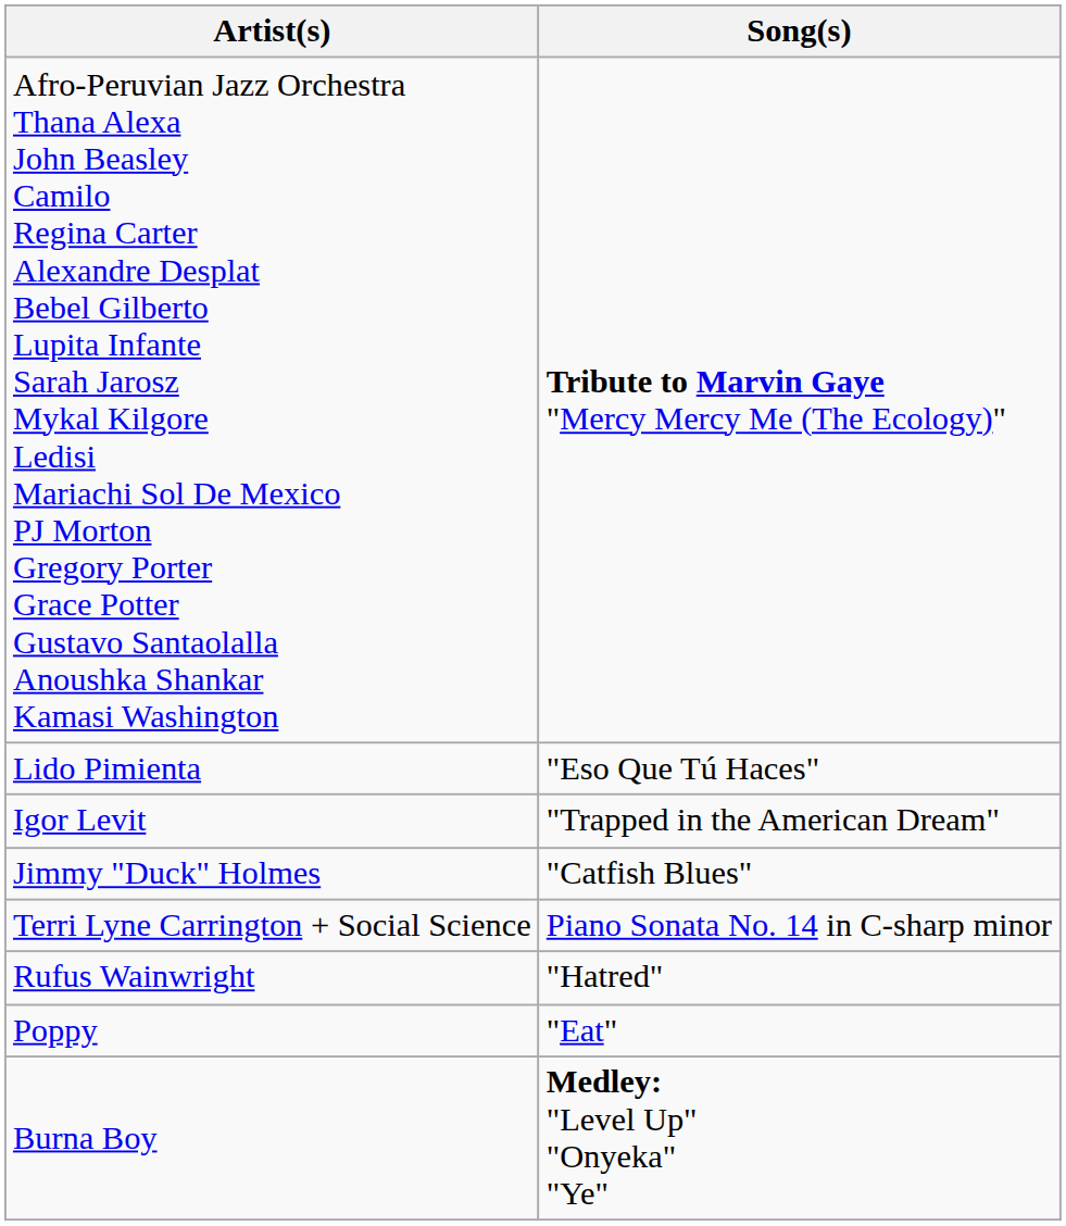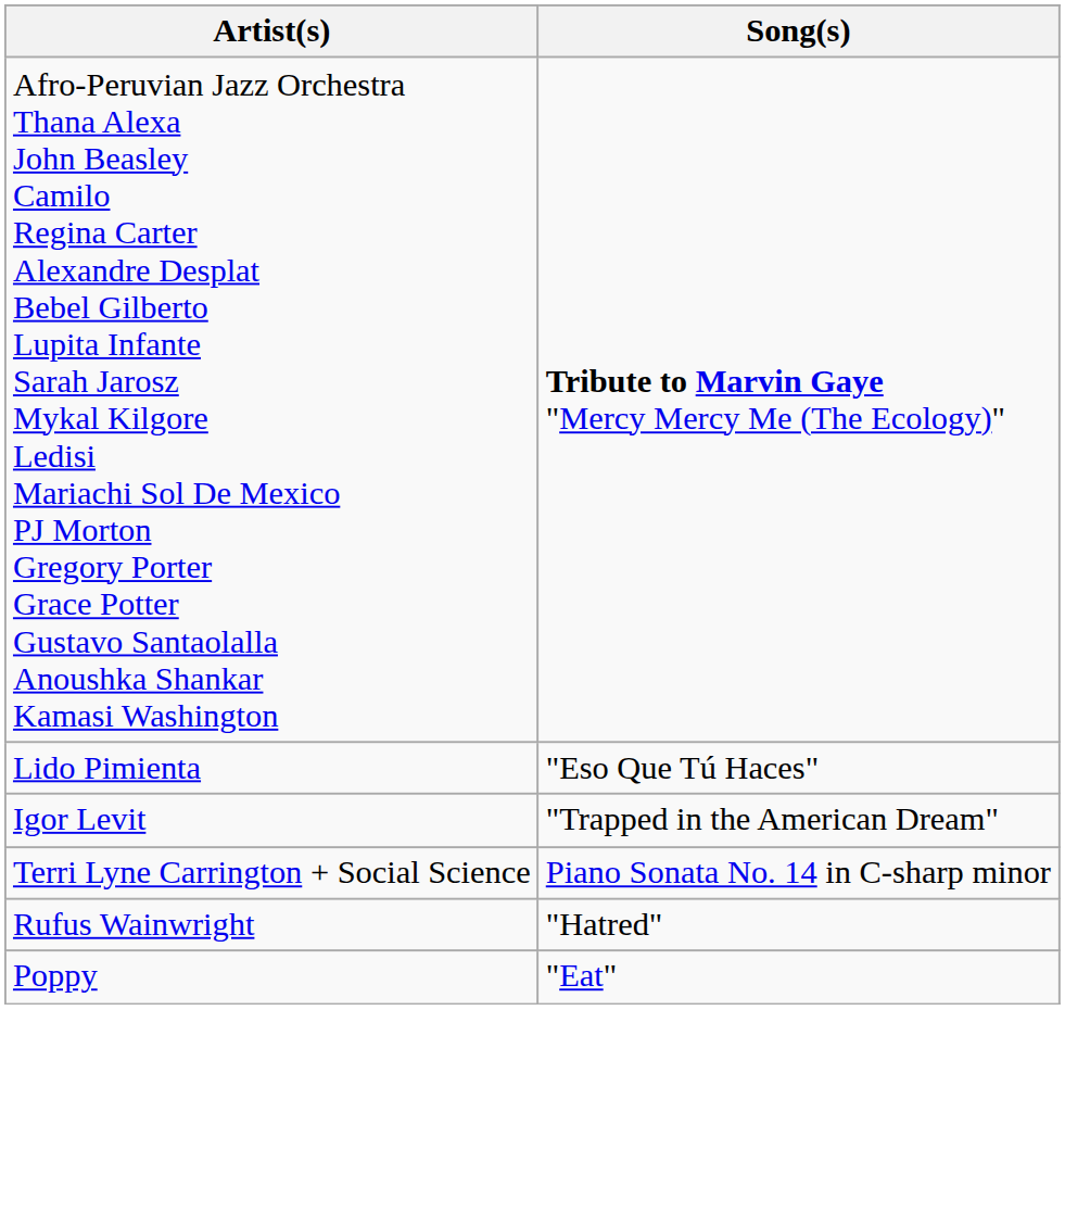- row: Jimmy "Duck" Holmes | "Catfish Blues"
- row: Burna Boy | Medley: "Level Up" "Onyeka" "Ye"
